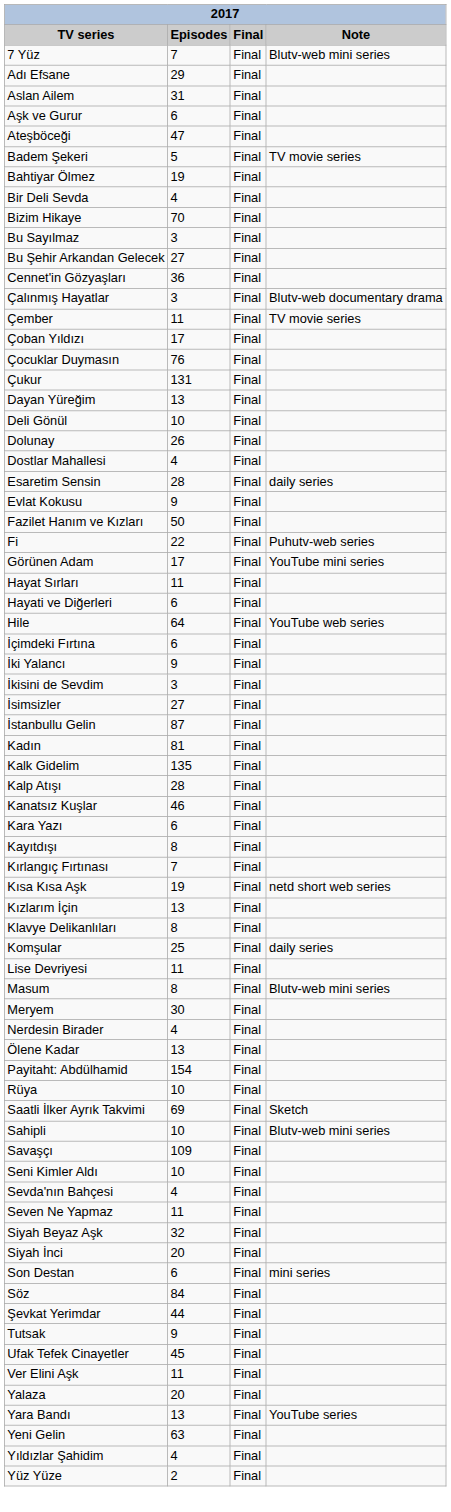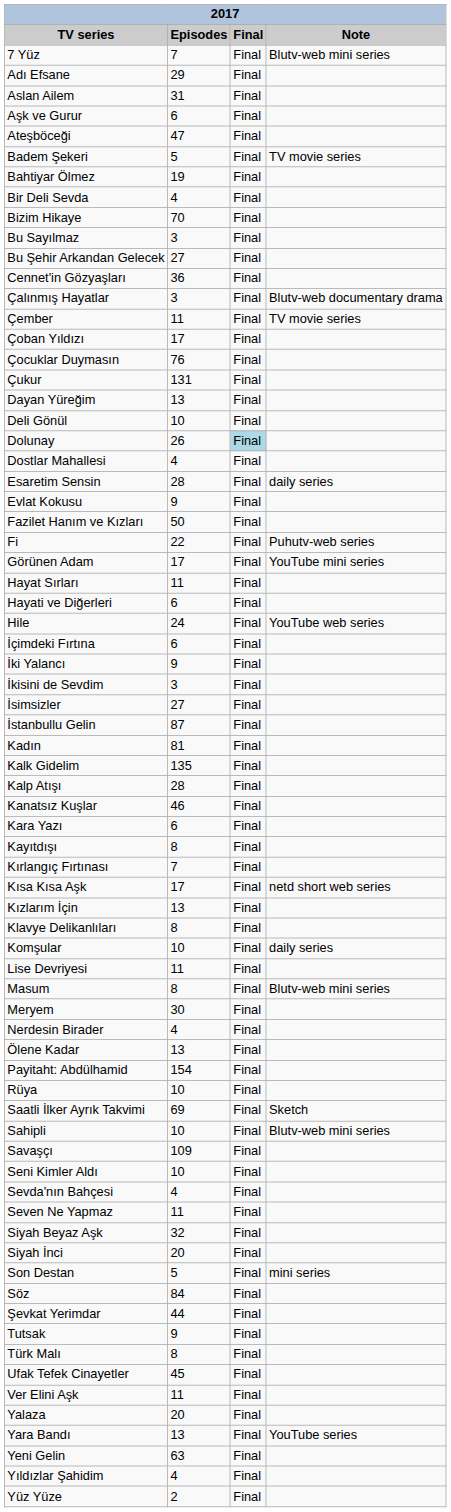Dolunay | Final: no background -> lightblue background
Hile | Episodes: 64 -> 24
Kısa Kısa Aşk | Episodes: 19 -> 17
Komşular | Episodes: 25 -> 10
Son Destan | Episodes: 6 -> 5
+ row: Türk Malı | 8 | Final
